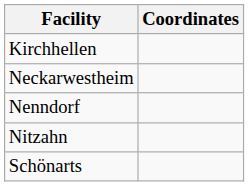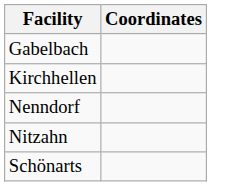+ row: Gabelbach
- row: Neckarwestheim
